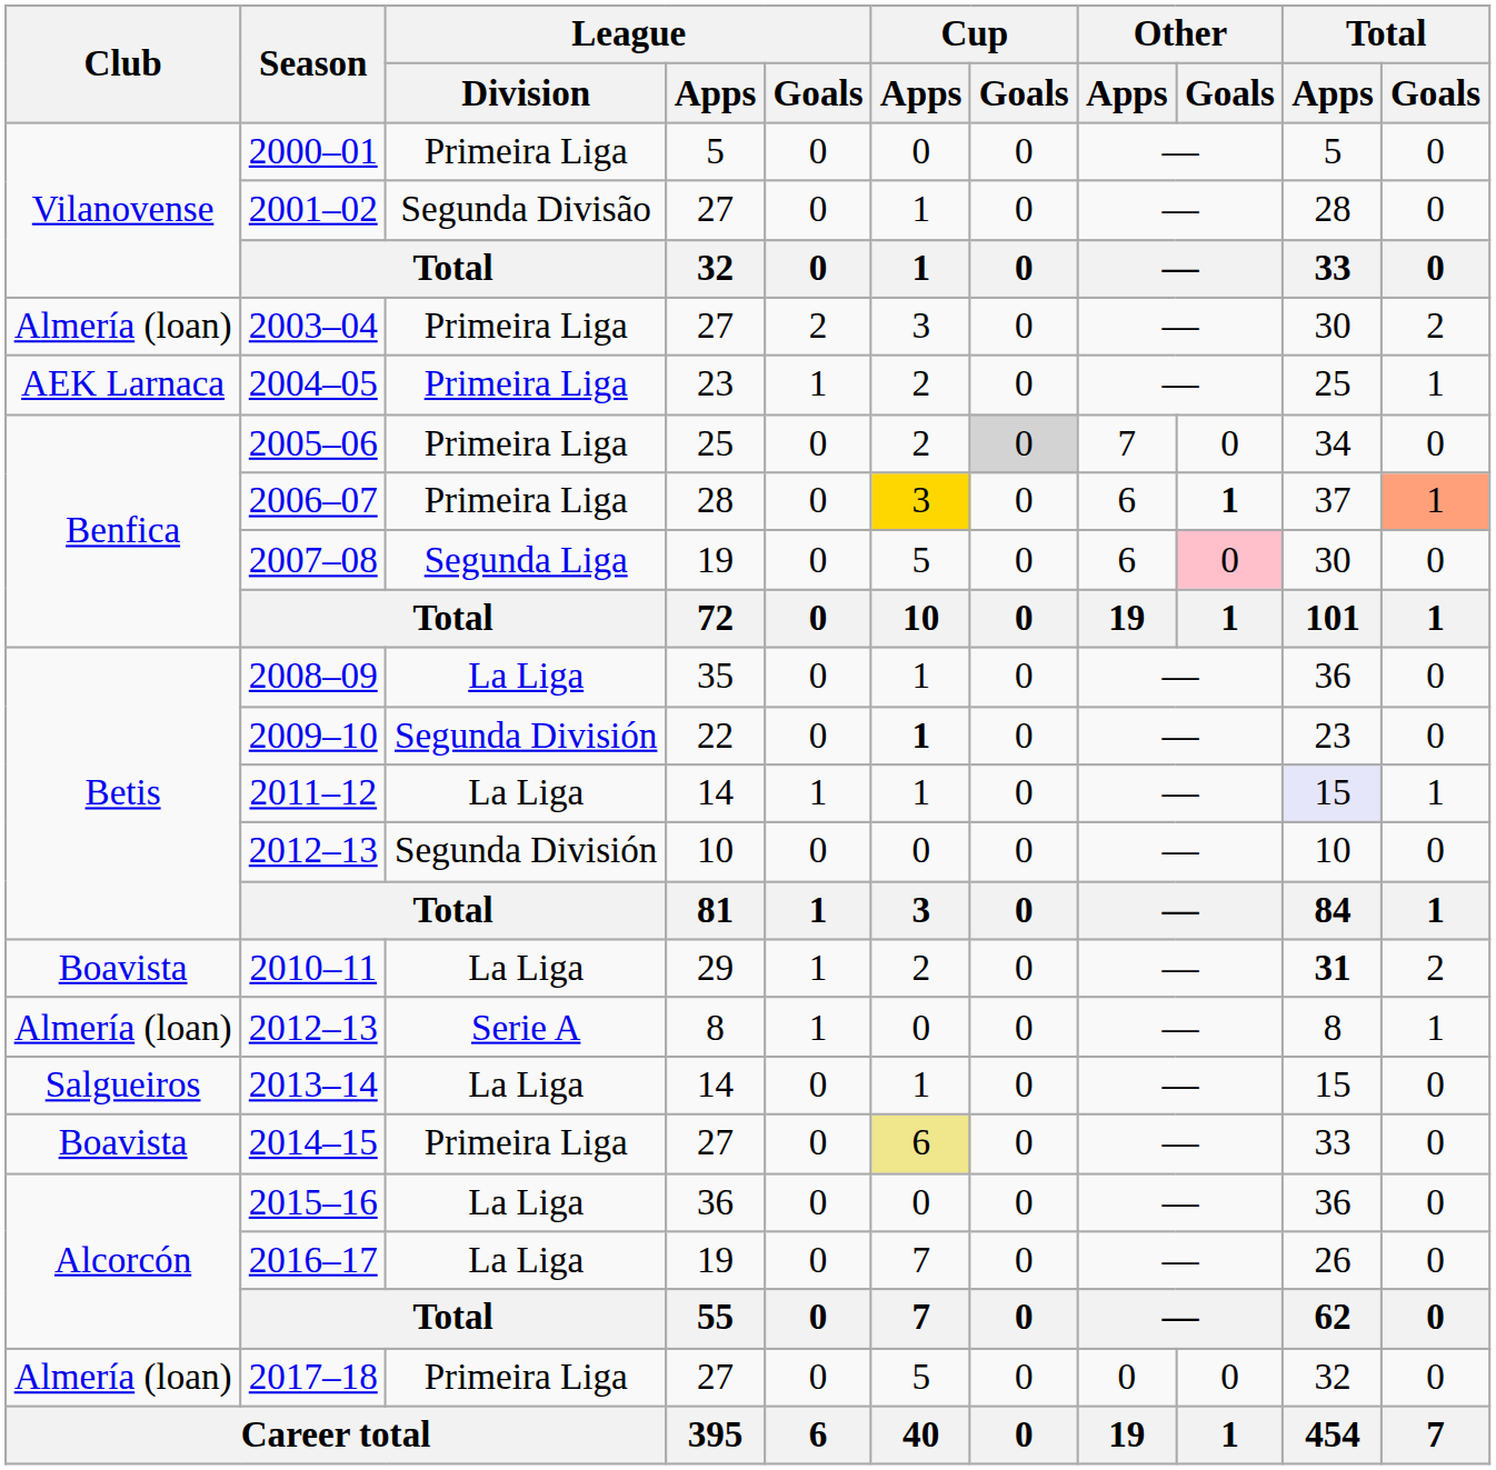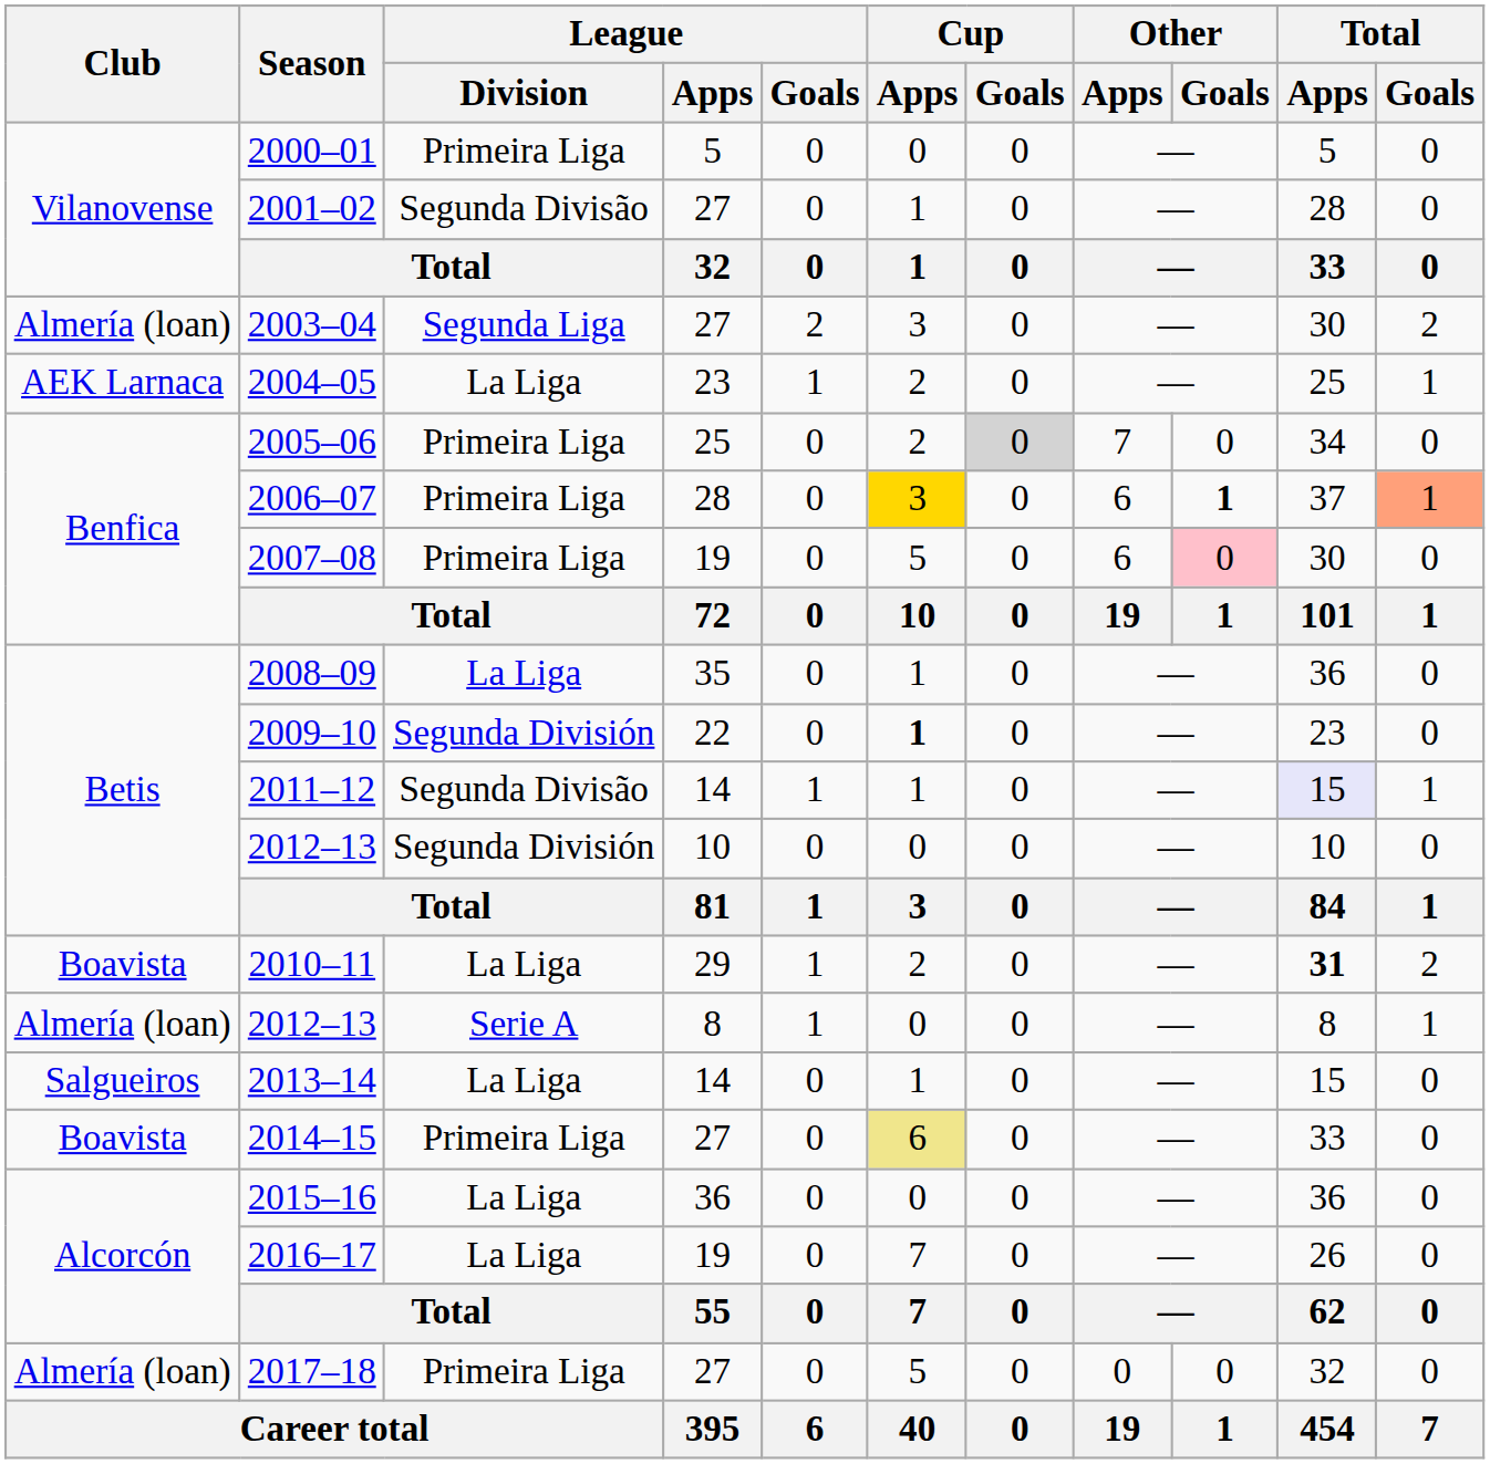2003–04 | League / Division: Primeira Liga -> Segunda Liga
2004–05 | League / Division: Primeira Liga -> La Liga
2007–08 | League / Division: Segunda Liga -> Primeira Liga
2011–12 | League / Division: La Liga -> Segunda Divisão
